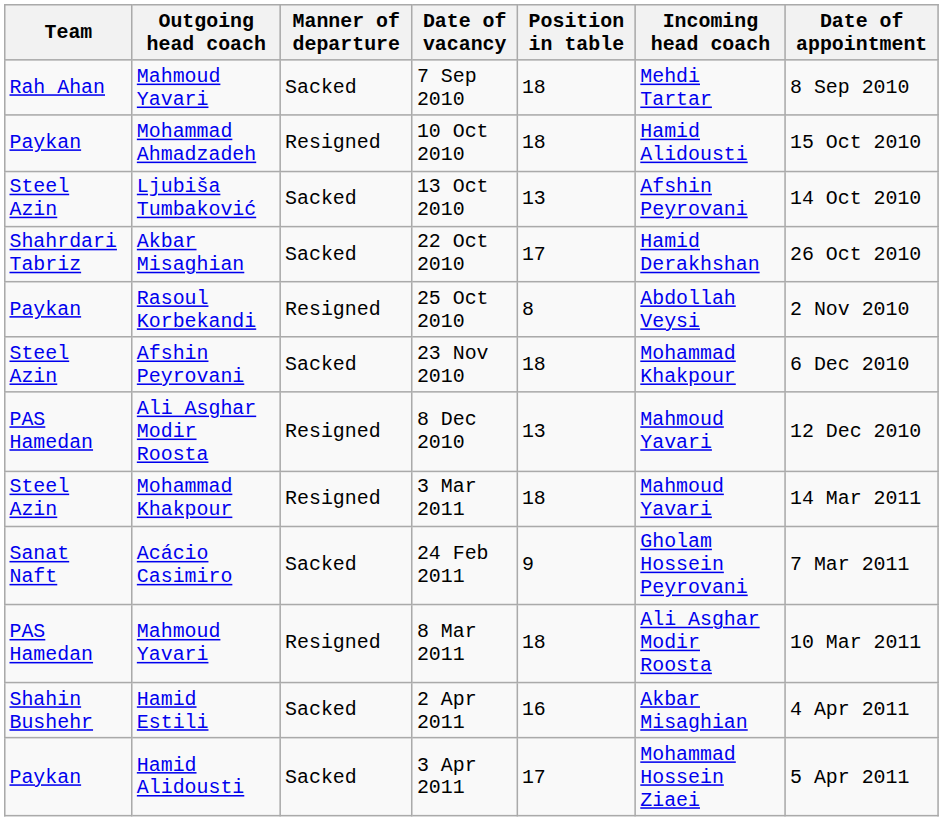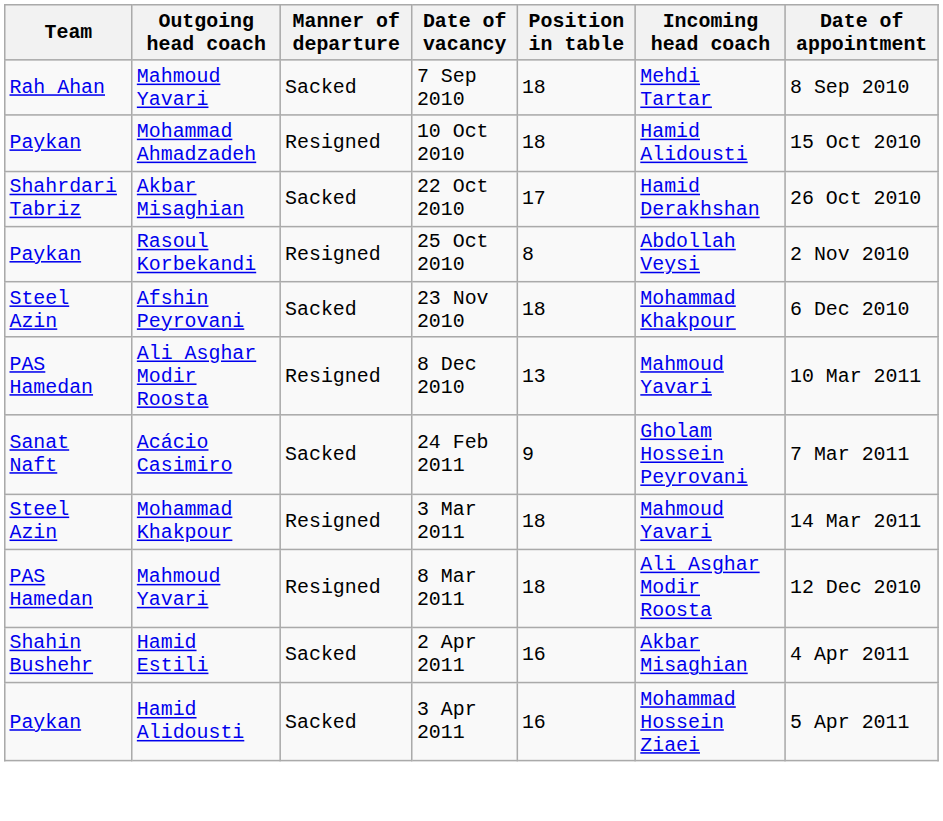- row: Steel Azin | Ljubiša Tumbaković | Sacked | 13 Oct 2010 | 13 | Afshin Peyrovani | 14 Oct 2010
8 Dec 2010 | Date of appointment: 12 Dec 2010 -> 10 Mar 2011
rows swapped: 24 Feb 2011 <-> 3 Mar 2011
8 Mar 2011 | Date of appointment: 10 Mar 2011 -> 12 Dec 2010
3 Apr 2011 | Position in table: 17 -> 16
